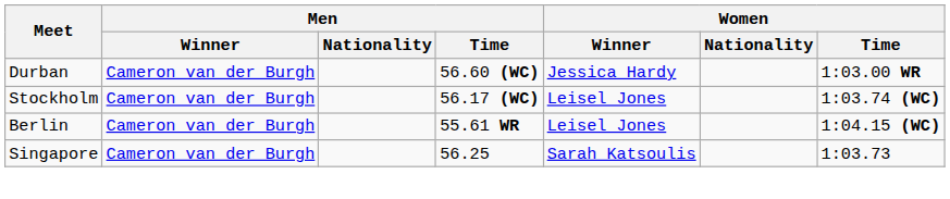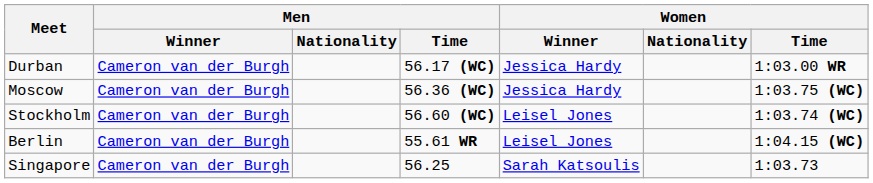Durban | Men / Time: 56.60 (WC) -> 56.17 (WC)
+ row: Moscow | Cameron van der Burgh | 56.36 (WC) | Jessica Hardy | 1:03.75 (WC)
Stockholm | Men / Time: 56.17 (WC) -> 56.60 (WC)
